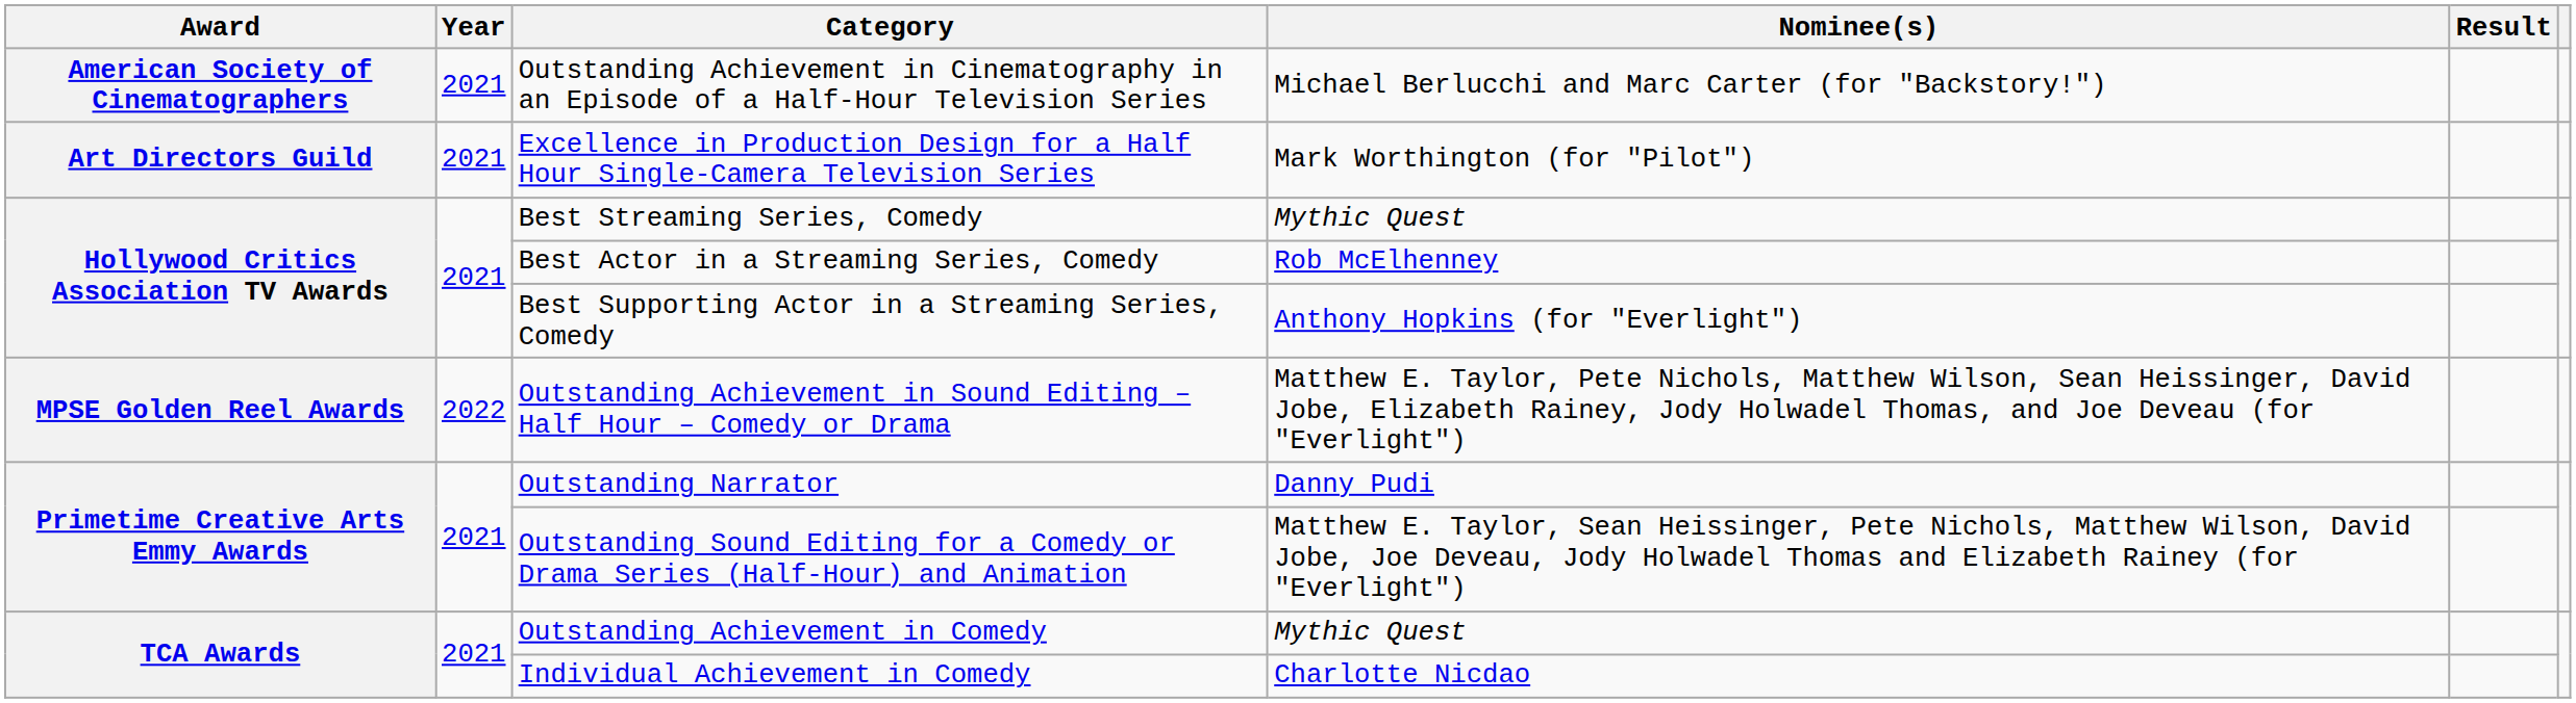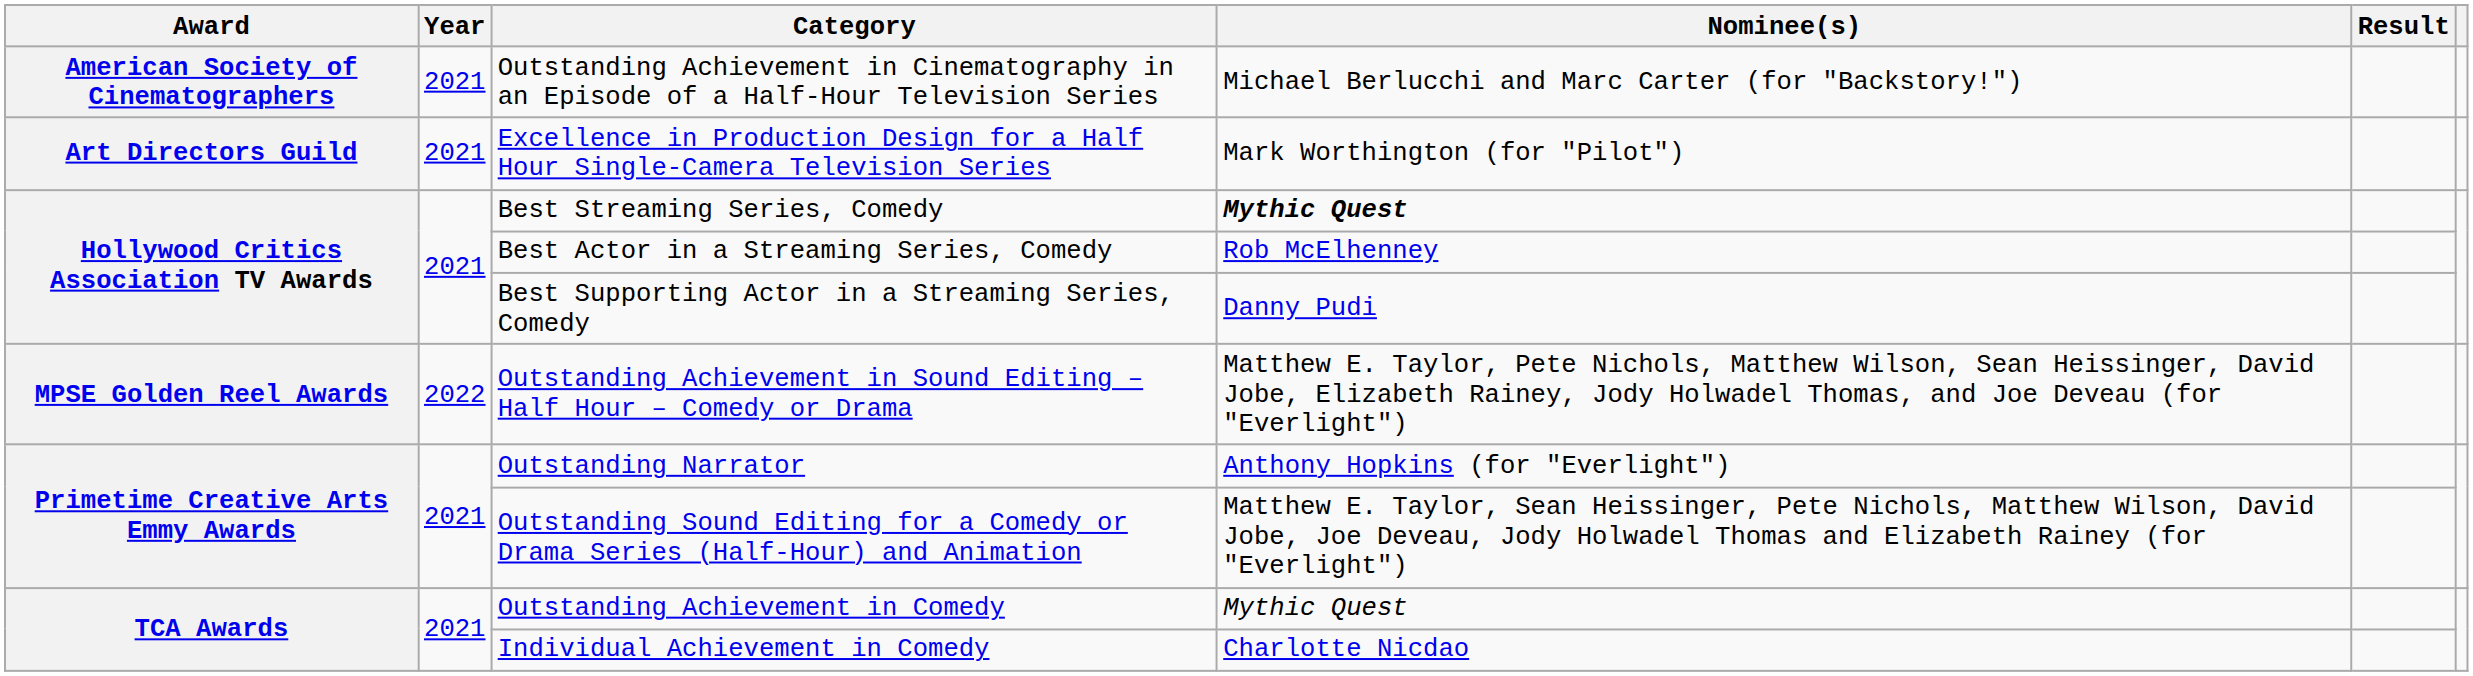Best Streaming Series, Comedy | Nominee(s): normal -> bold
Best Supporting Actor in a Streaming Series, Comedy | Nominee(s): Anthony Hopkins (for "Everlight") -> Danny Pudi
Outstanding Narrator | Nominee(s): Danny Pudi -> Anthony Hopkins (for "Everlight")
